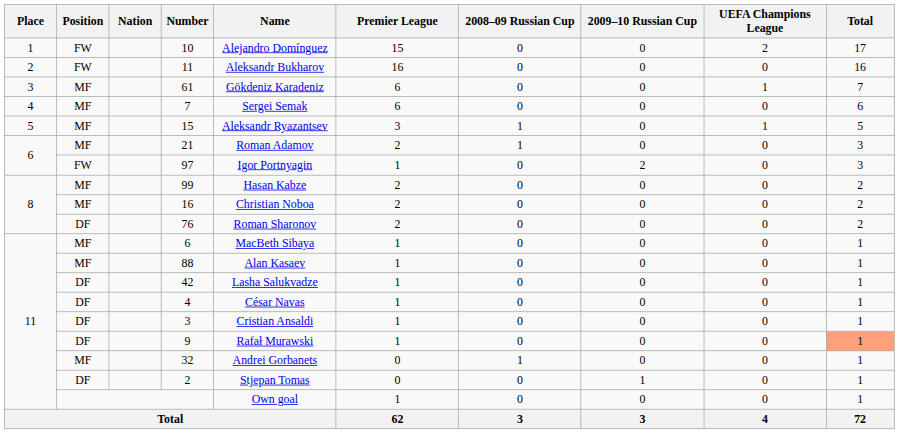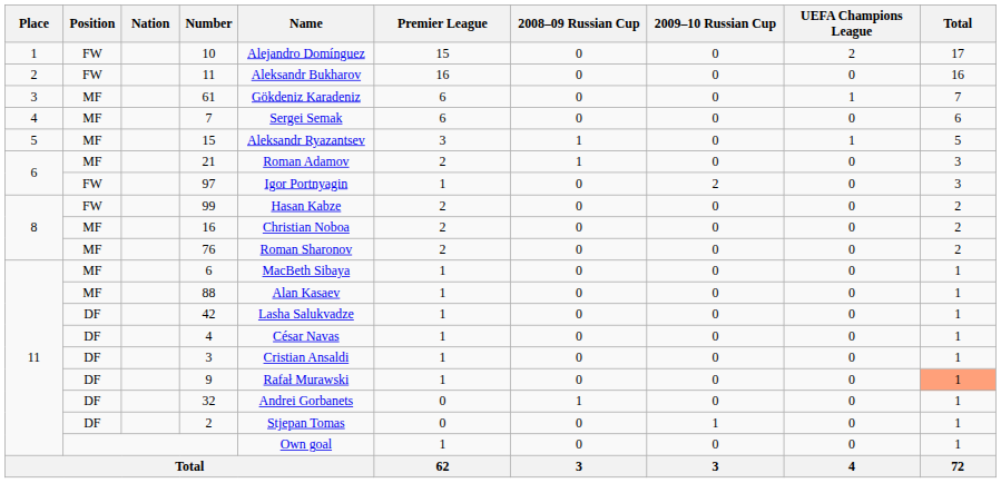99 | Position: MF -> FW
76 | Position: DF -> MF
32 | Position: MF -> DF
